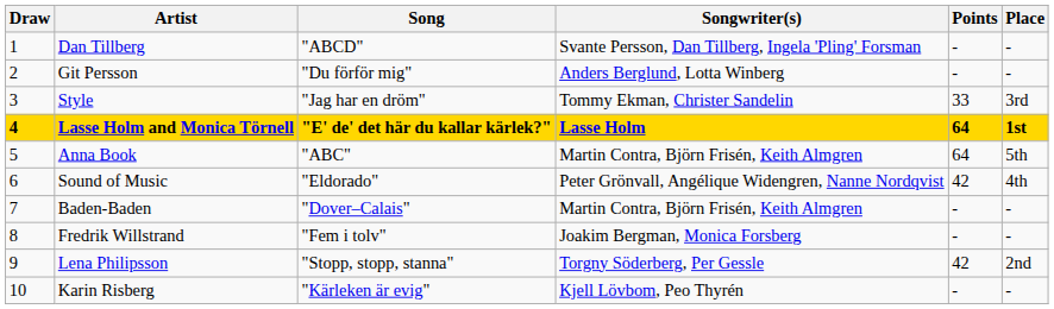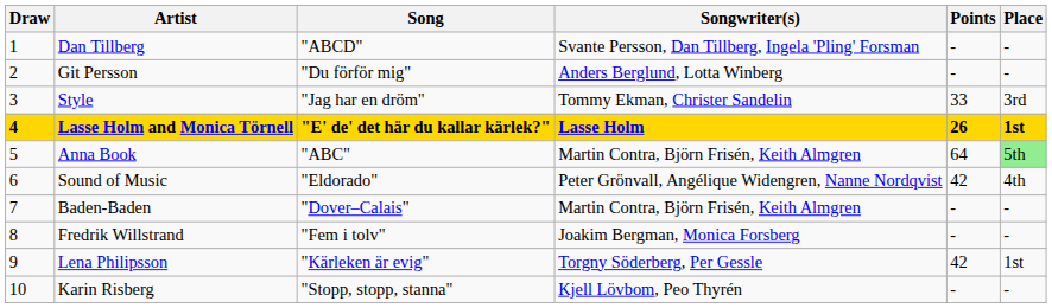Lasse Holm and Monica Törnell | Points: 64 -> 26
Anna Book | Place: no background -> lightgreen background
Lena Philipsson | Song: "Stopp, stopp, stanna" -> "Kärleken är evig"
Lena Philipsson | Place: 2nd -> 1st
Karin Risberg | Song: "Kärleken är evig" -> "Stopp, stopp, stanna"
